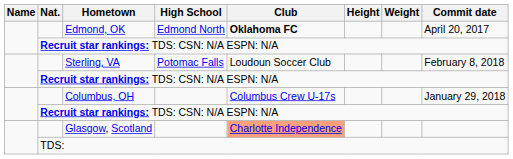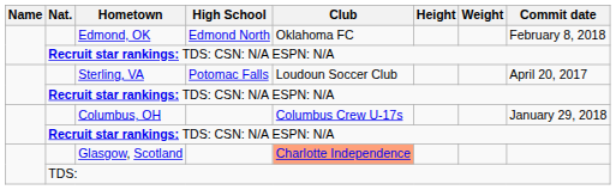Edmond, OK | Club: bold -> normal
Edmond, OK | Commit date: April 20, 2017 -> February 8, 2018
Sterling, VA | Commit date: February 8, 2018 -> April 20, 2017
